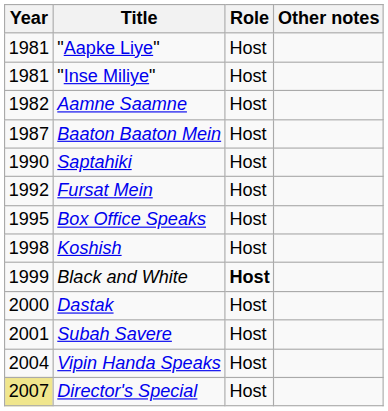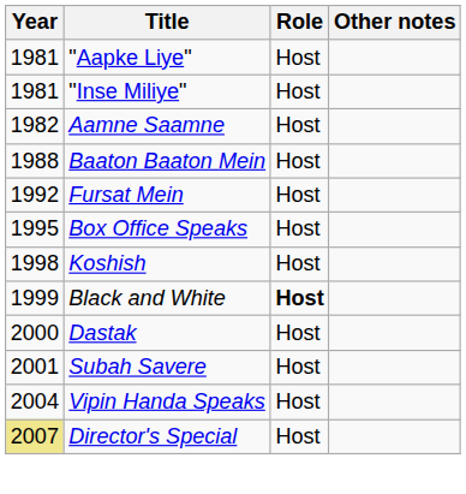Baaton Baaton Mein | Year: 1987 -> 1988
- row: 1990 | Saptahiki | Host
